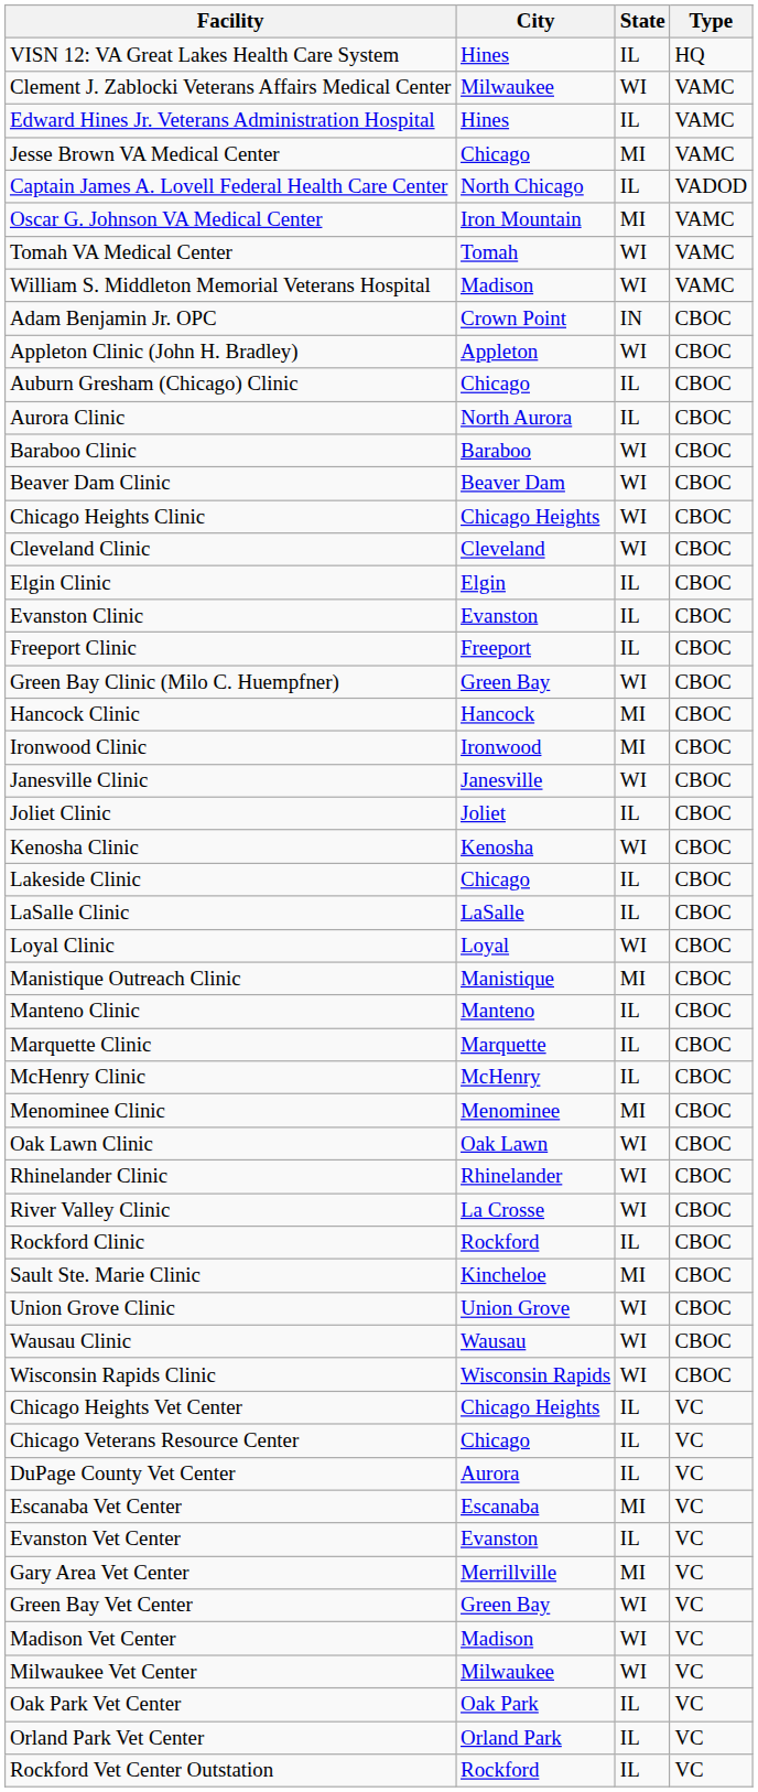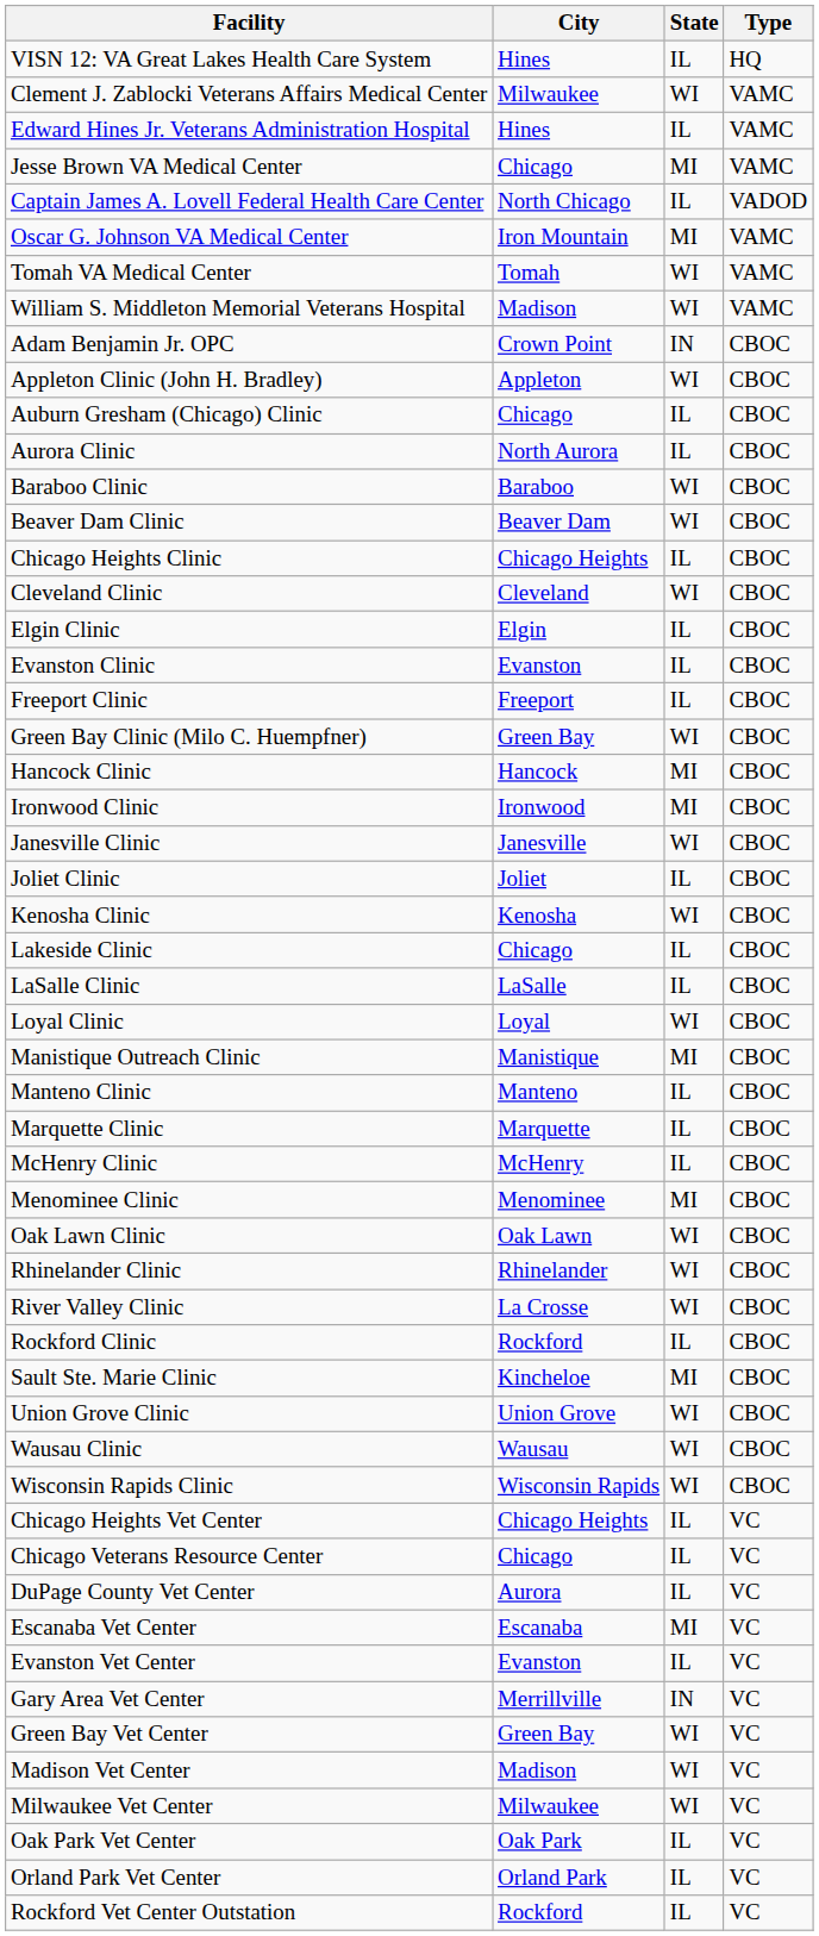Chicago Heights Clinic | State: WI -> IL
Gary Area Vet Center | State: MI -> IN
